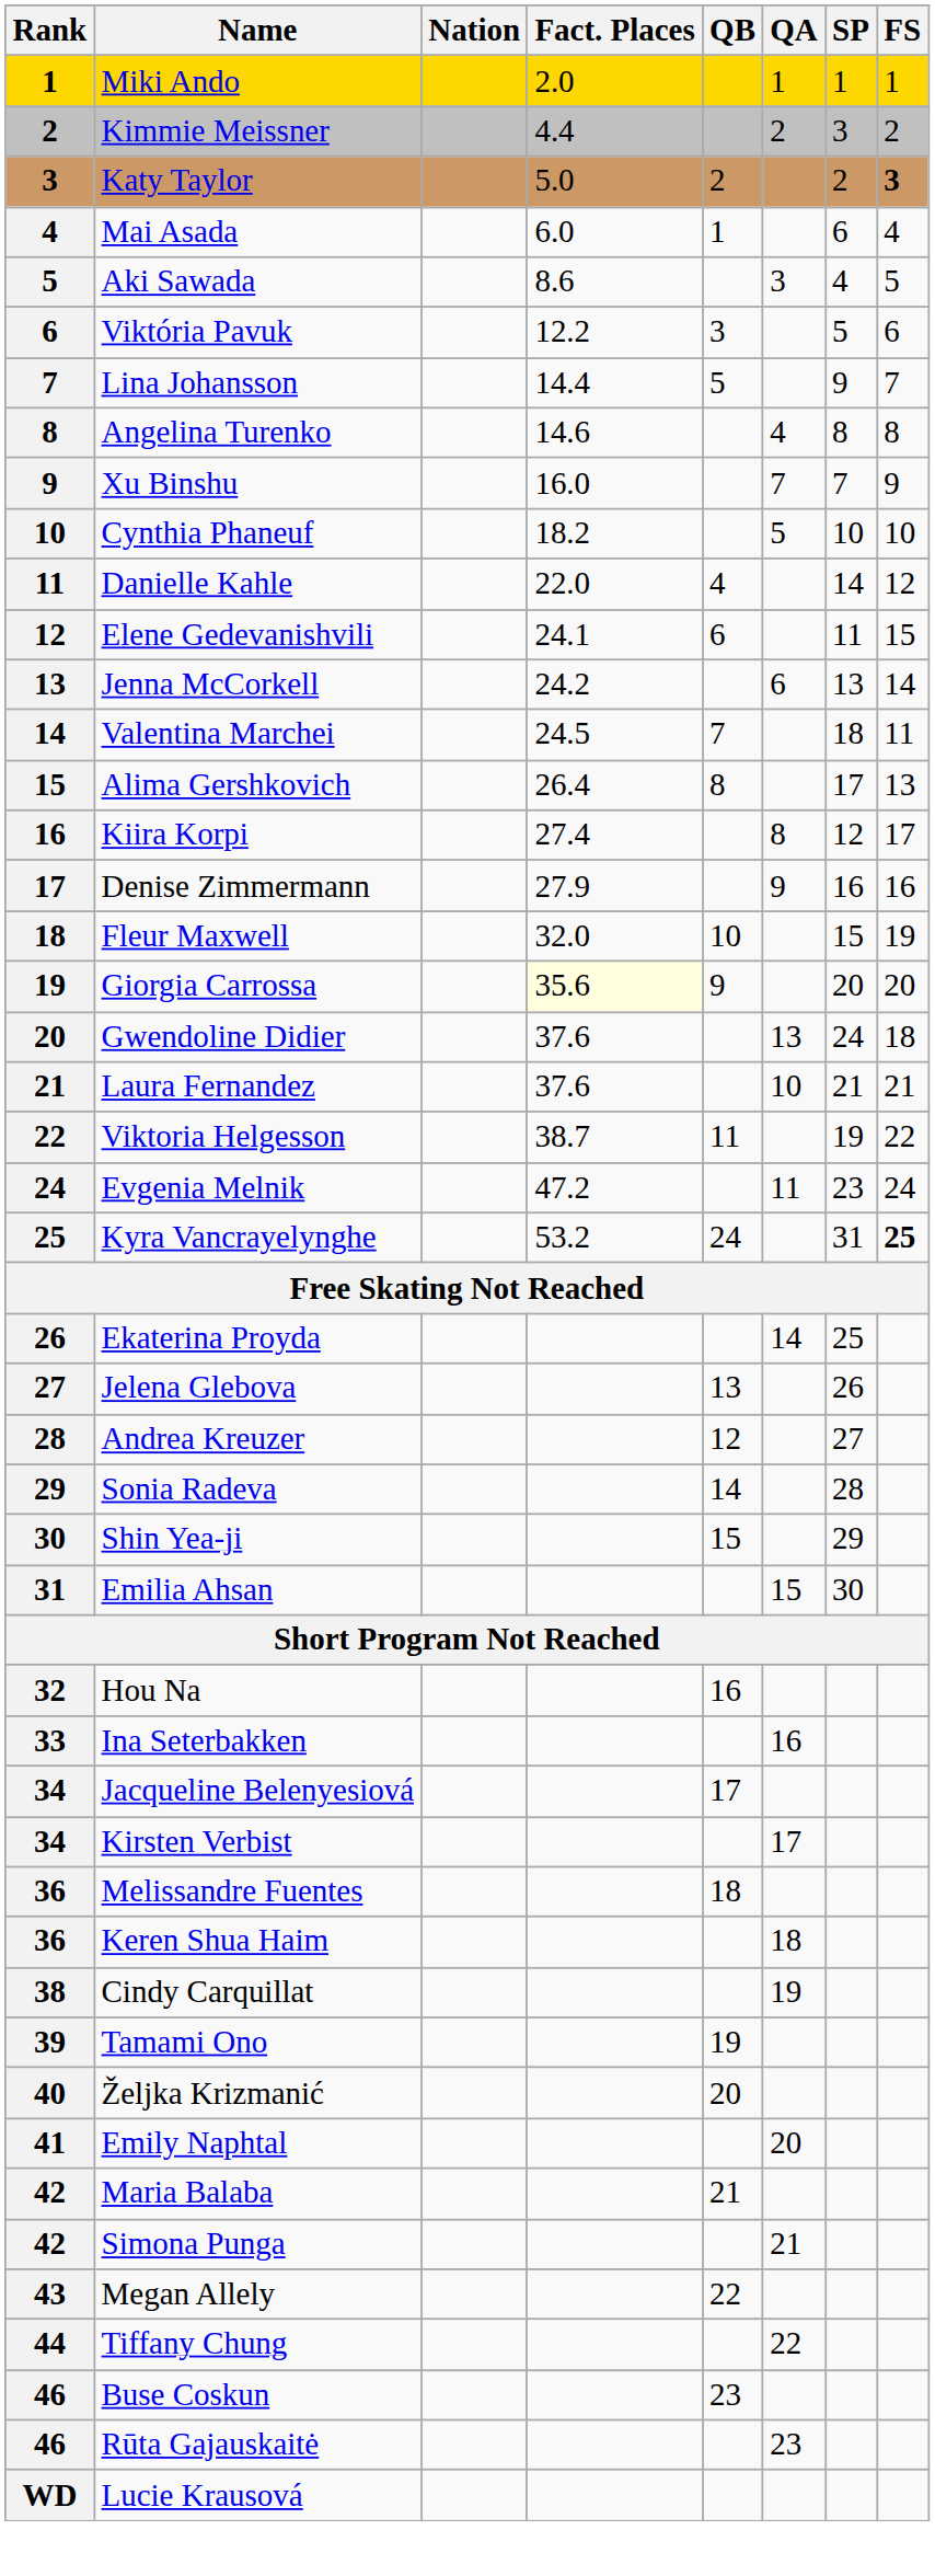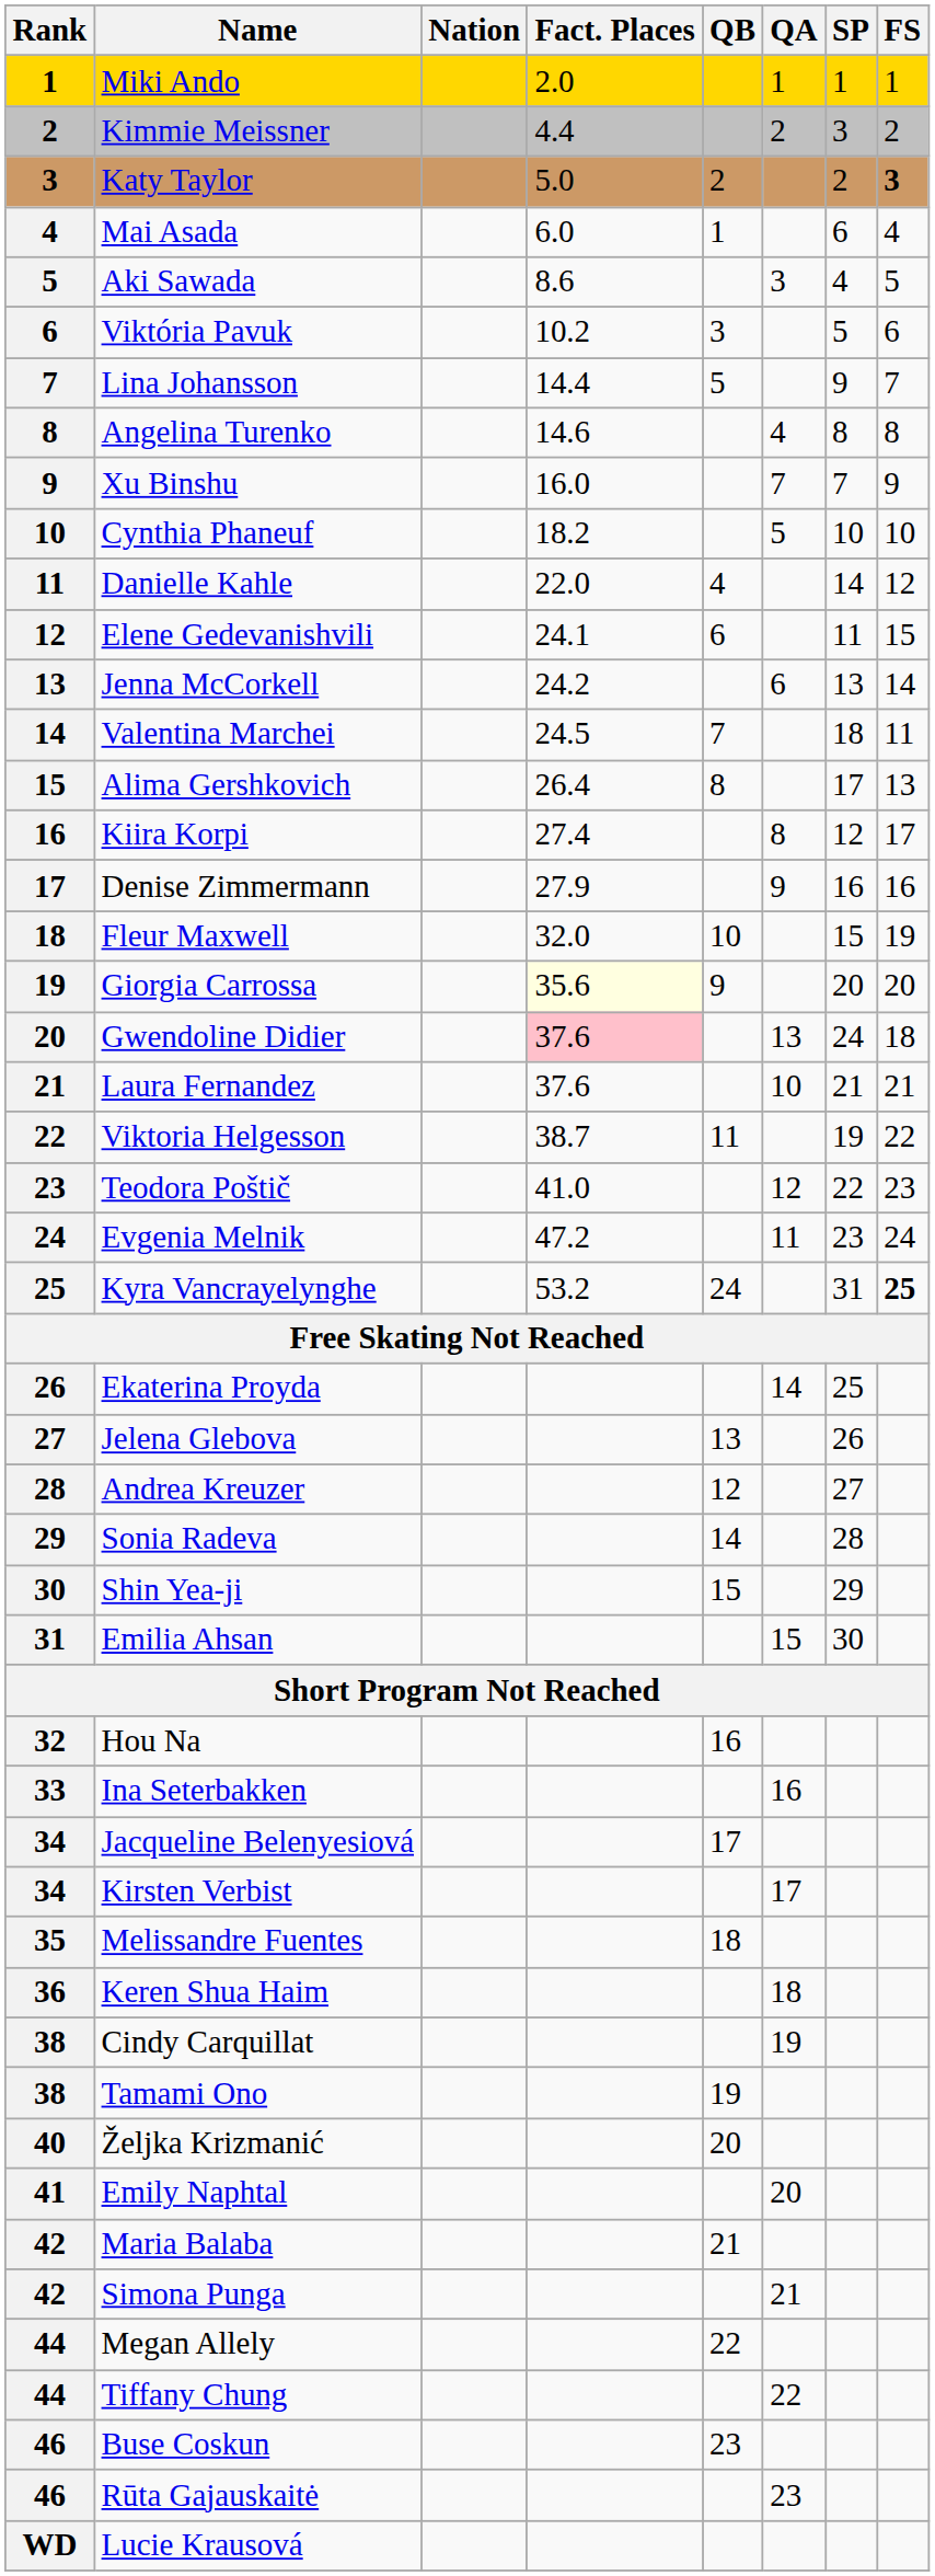Viktória Pavuk | Fact. Places: 12.2 -> 10.2
Gwendoline Didier | Fact. Places: no background -> pink background
+ row: 23 | Teodora Poštič | 41.0 | 12 | 22 | 23
Melissandre Fuentes | Rank: 36 -> 35
Tamami Ono | Rank: 39 -> 38
Megan Allely | Rank: 43 -> 44
